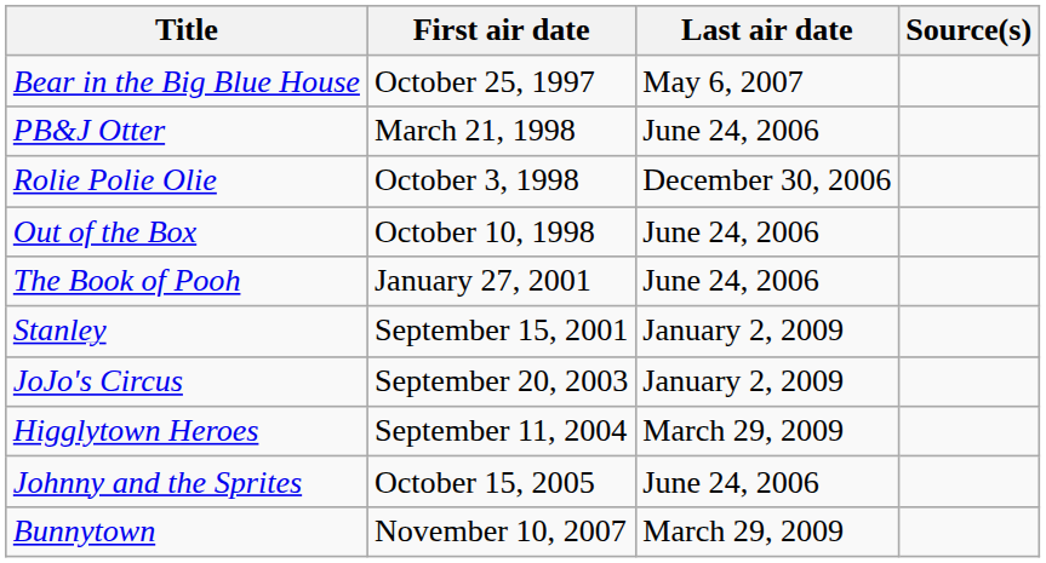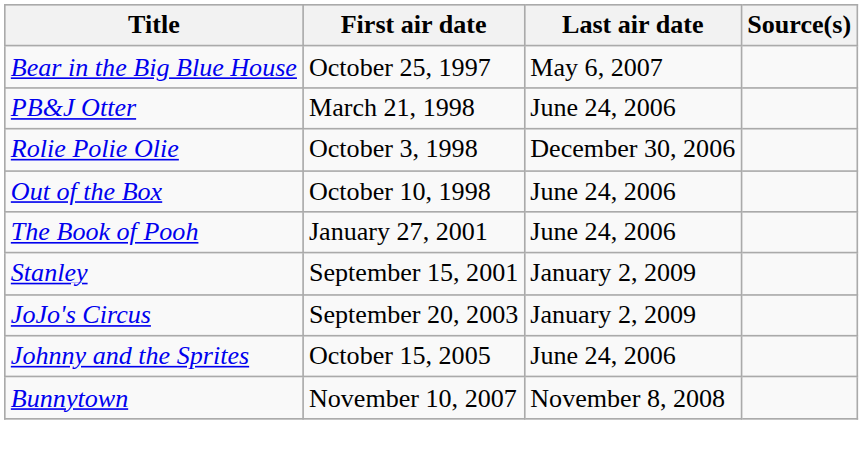- row: Higglytown Heroes | September 11, 2004 | March 29, 2009
Bunnytown | Last air date: March 29, 2009 -> November 8, 2008
